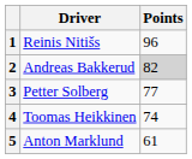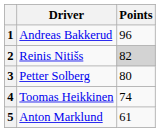1 | Driver: Reinis Nitišs -> Andreas Bakkerud
2 | Driver: Andreas Bakkerud -> Reinis Nitišs
3 | Points: 77 -> 80
